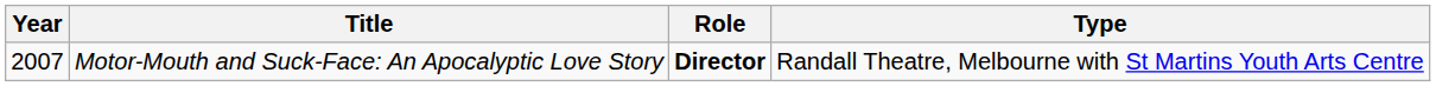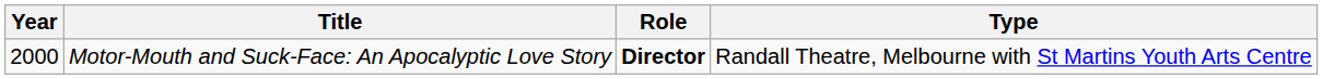Motor-Mouth and Suck-Face: An Apocalyptic Love Story | Year: 2007 -> 2000
